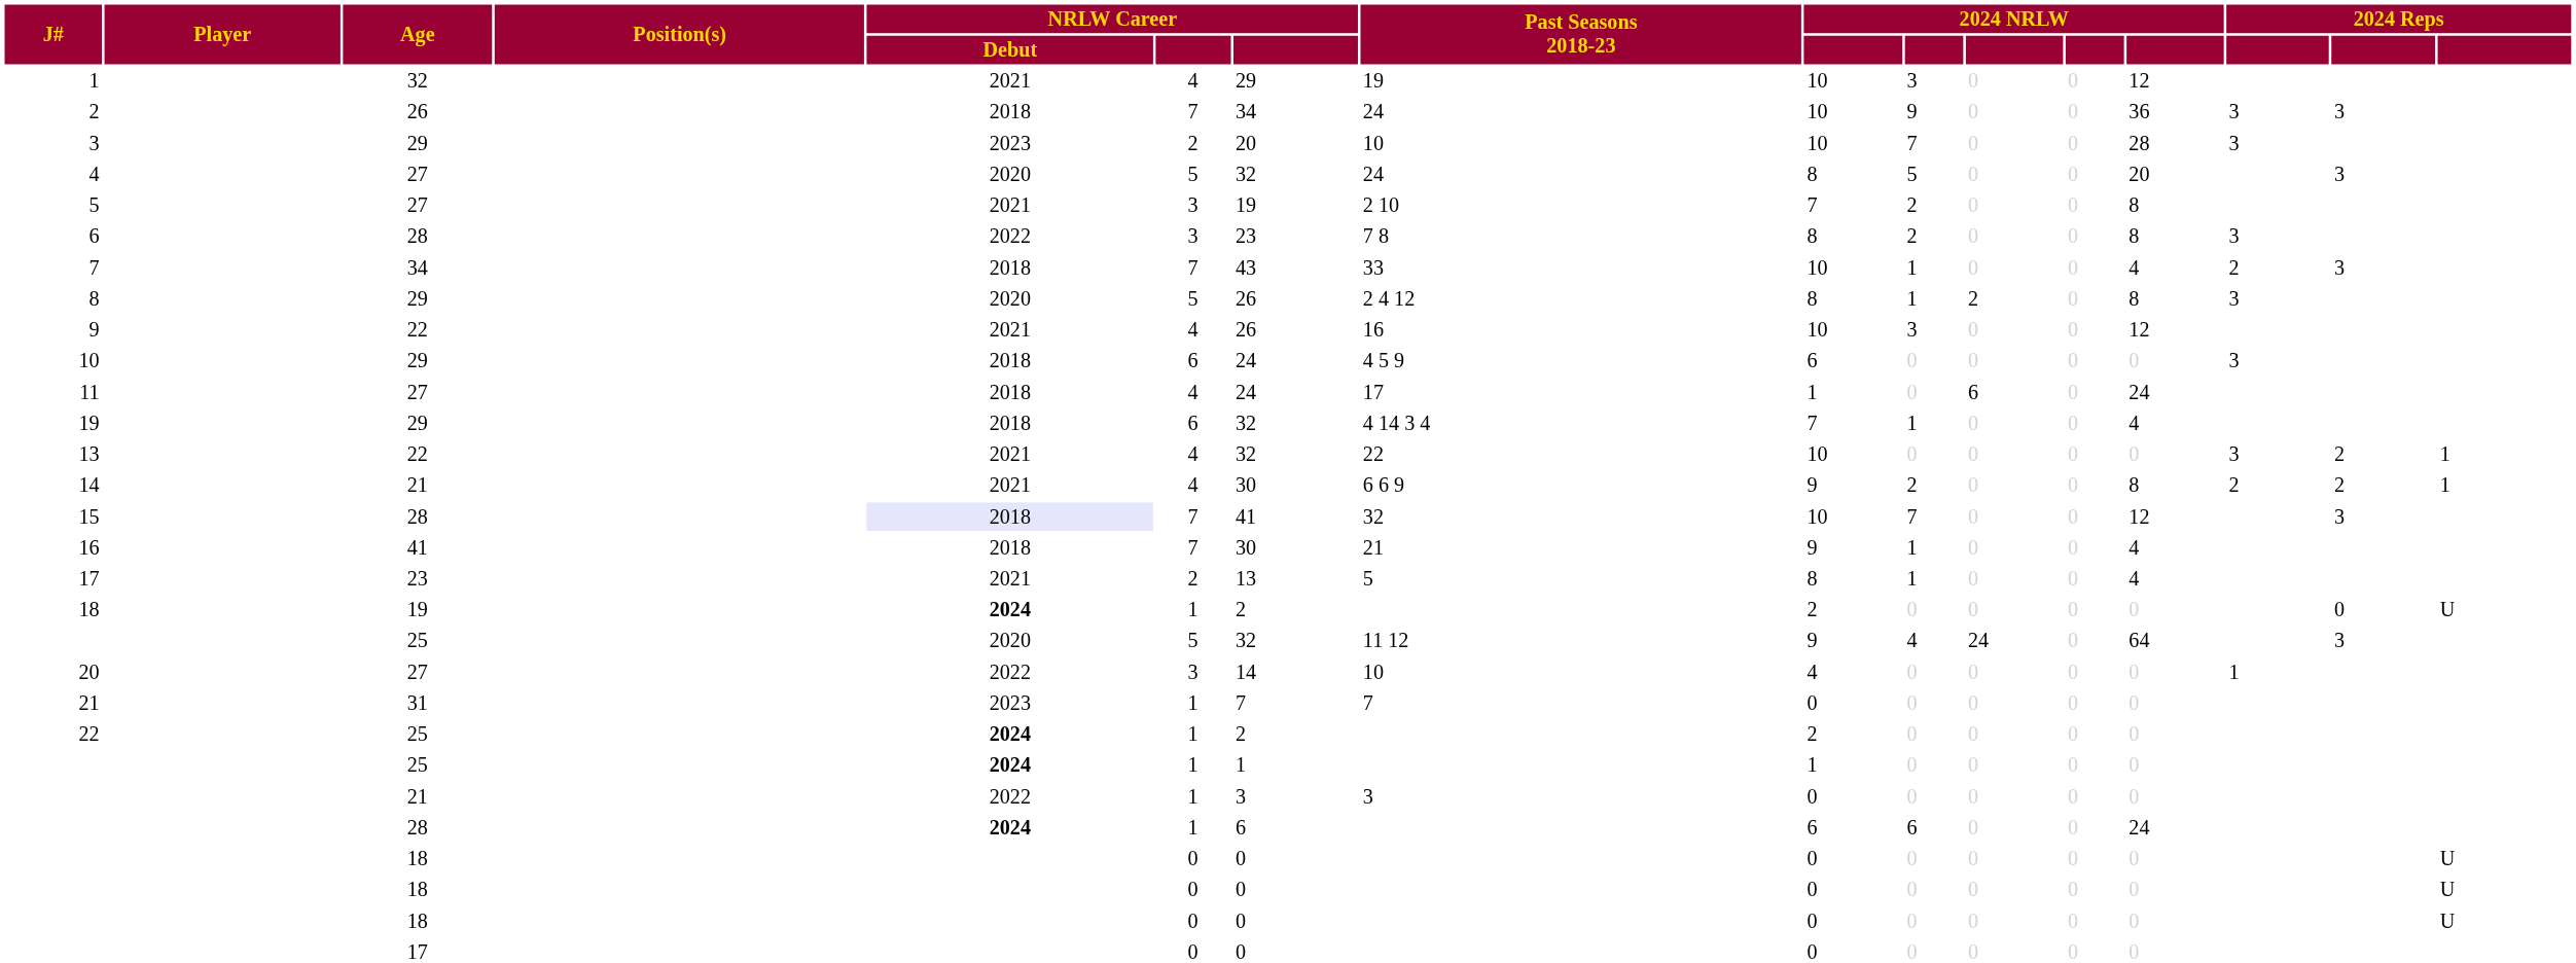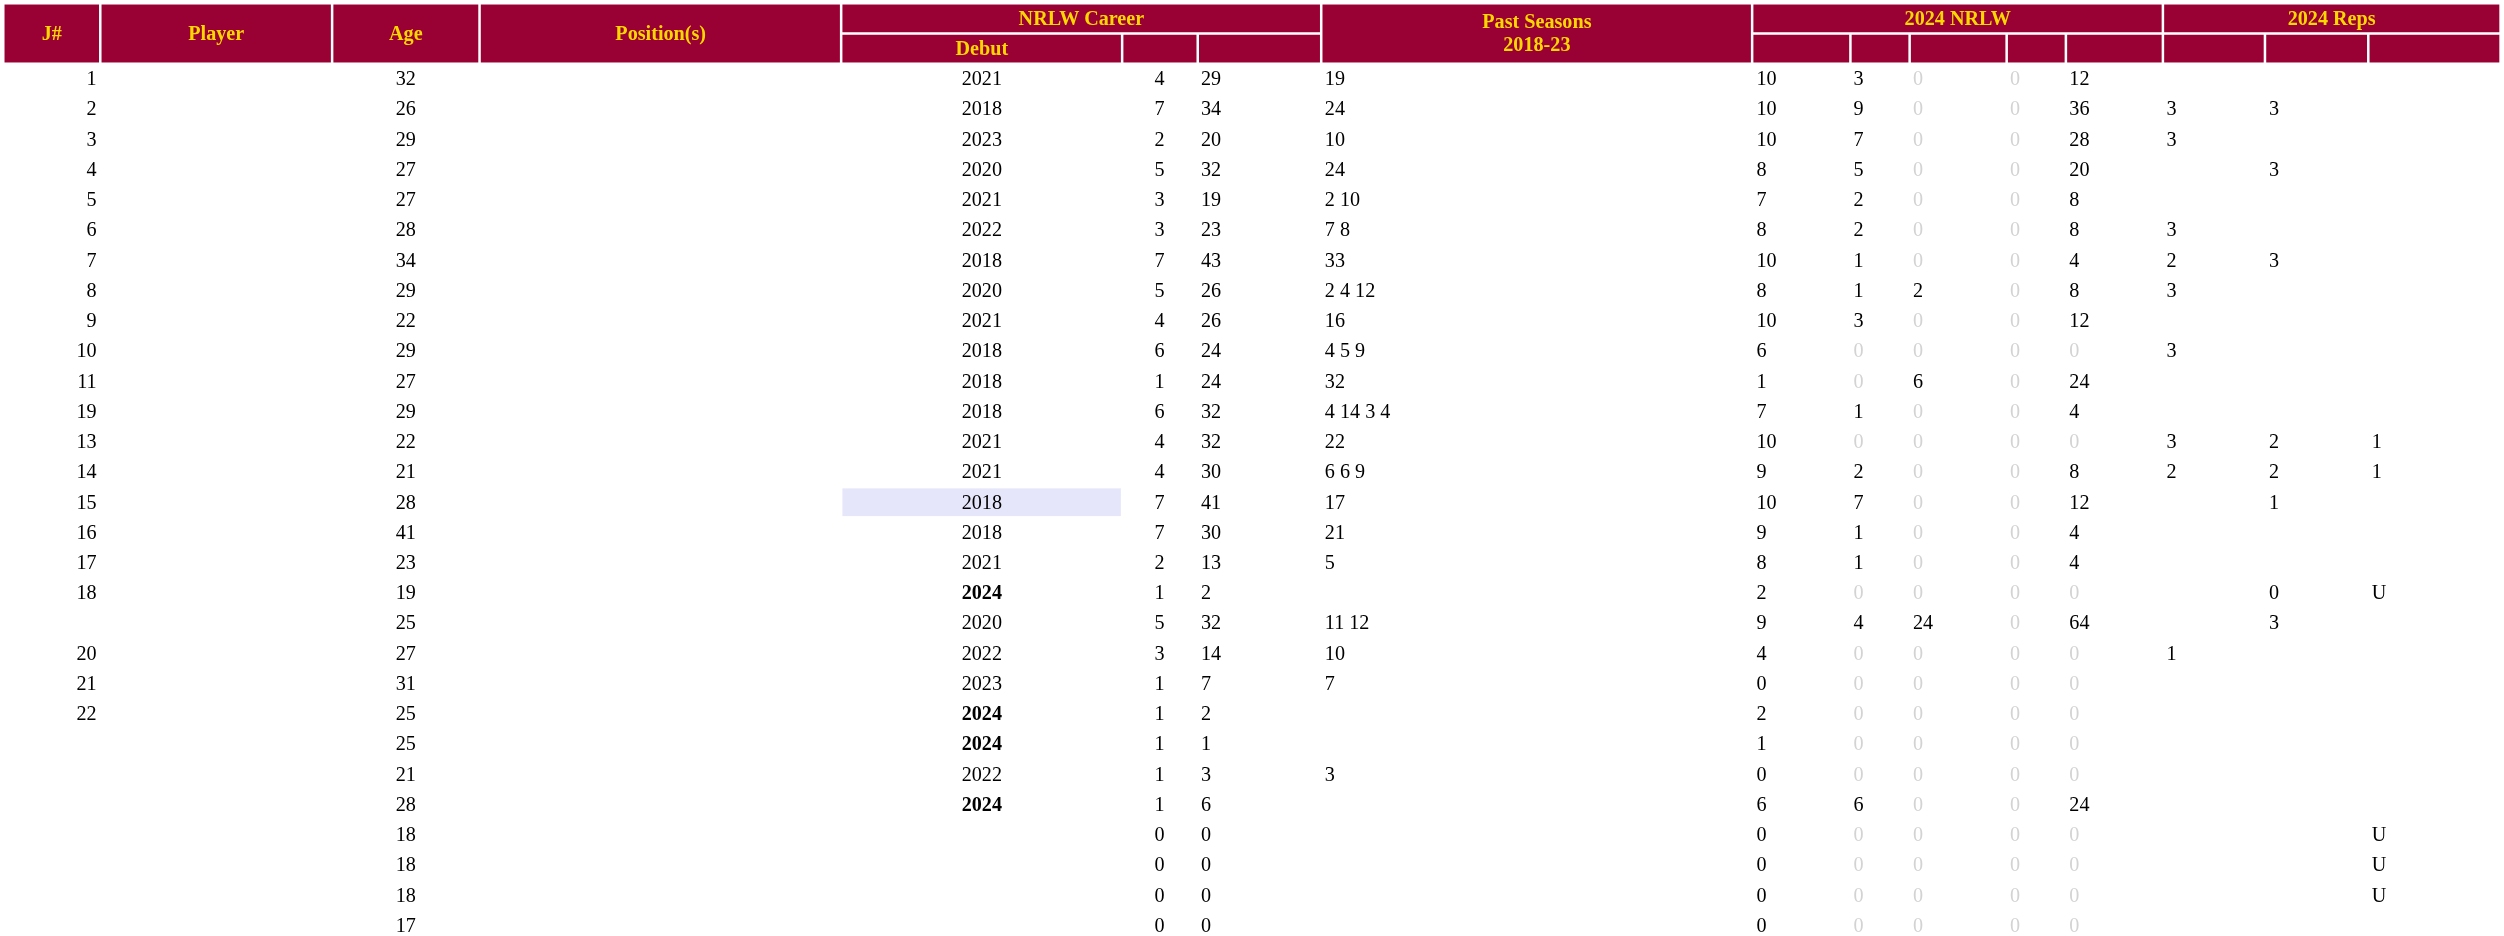11 | column 6: 4 -> 1
11 | Past Seasons 2018-23: 17 -> 32
15 | Past Seasons 2018-23: 32 -> 17
15 | column 15: 3 -> 1
